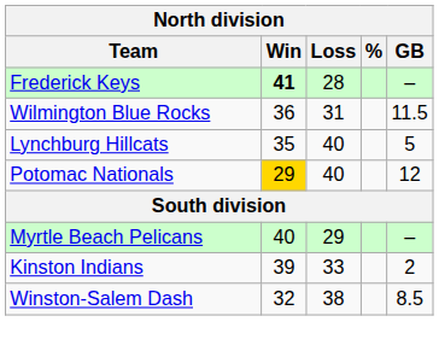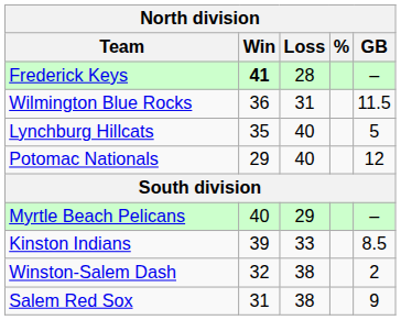Potomac Nationals | Win: gold background -> no background
Kinston Indians | GB: 2 -> 8.5
Winston-Salem Dash | GB: 8.5 -> 2
+ row: Salem Red Sox | 31 | 38 | 9
